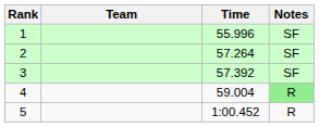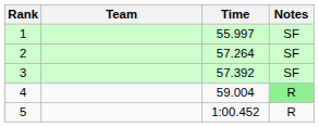1 | Time: 55.996 -> 55.997
